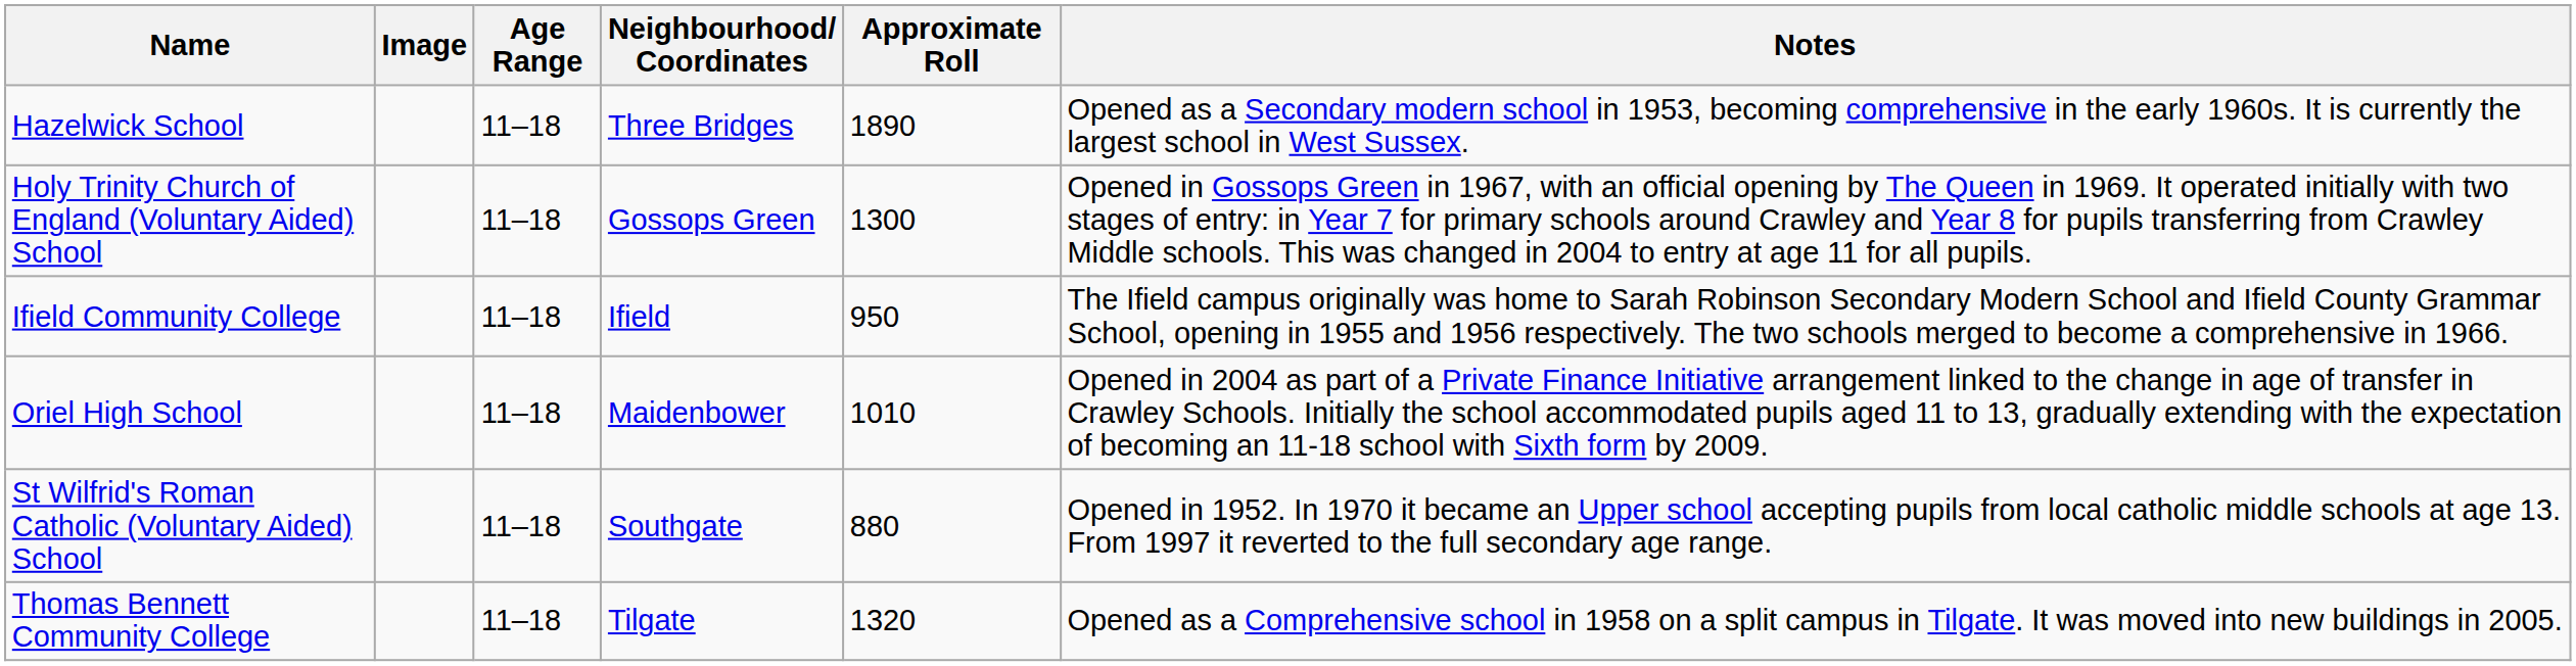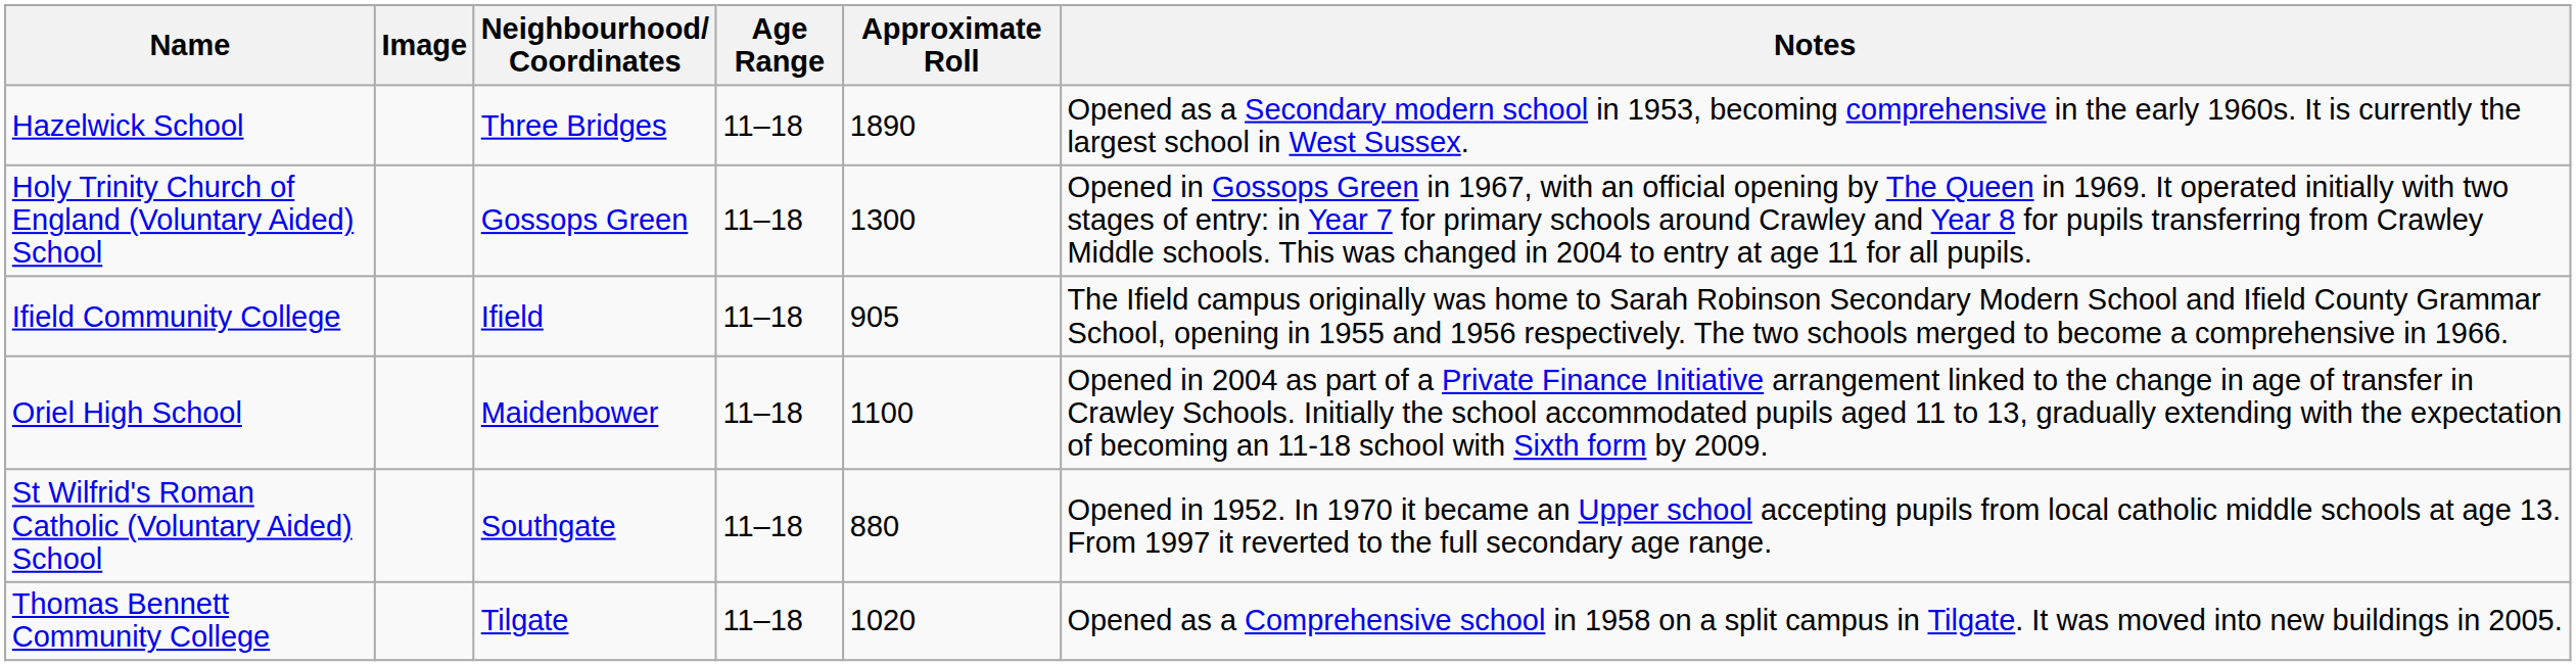columns swapped: Neighbourhood/ Coordinates <-> Age Range
Ifield Community College | Approximate Roll: 950 -> 905
Oriel High School | Approximate Roll: 1010 -> 1100
Thomas Bennett Community College | Approximate Roll: 1320 -> 1020
